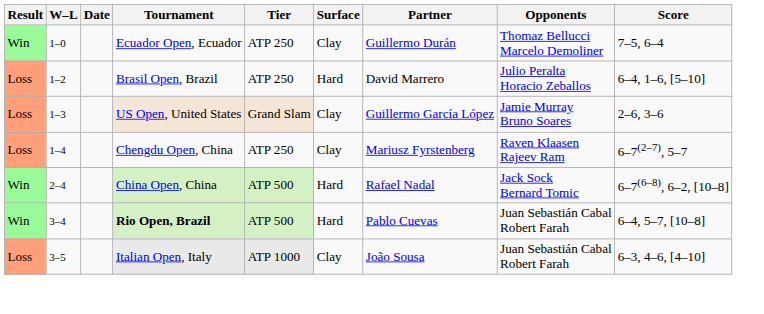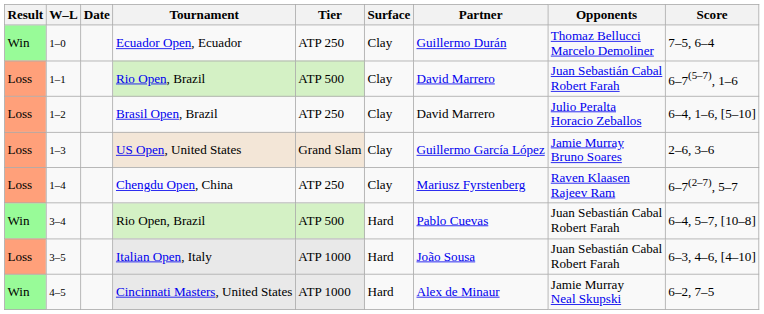+ row: Loss | 1–1 | Rio Open, Brazil | ATP 500 | Clay | David Marrero | Juan Sebastián Cabal Robert Farah | 6–7(5–7), 1–6
1–2 | Surface: Hard -> Clay
- row: Win | 2–4 | China Open, China | ATP 500 | Hard | Rafael Nadal | Jack Sock Bernard Tomic | 6–7(6–8), 6–2, [10–8]
3–4 | Tournament: bold -> normal
3–5 | Surface: Clay -> Hard
+ row: Win | 4–5 | Cincinnati Masters, United States | ATP 1000 | Hard | Alex de Minaur | Jamie Murray Neal Skupski | 6–2, 7–5
